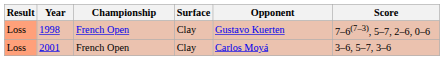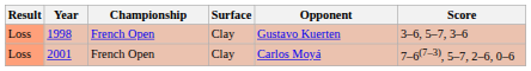1998 | Score: 7–6(7–3), 5–7, 2–6, 0–6 -> 3–6, 5–7, 3–6
2001 | Score: 3–6, 5–7, 3–6 -> 7–6(7–3), 5–7, 2–6, 0–6
